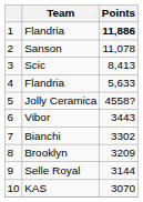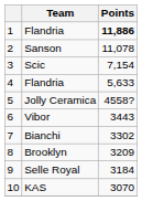Scic | Points: 8,413 -> 7,154
Selle Royal | Points: 3144 -> 3184
